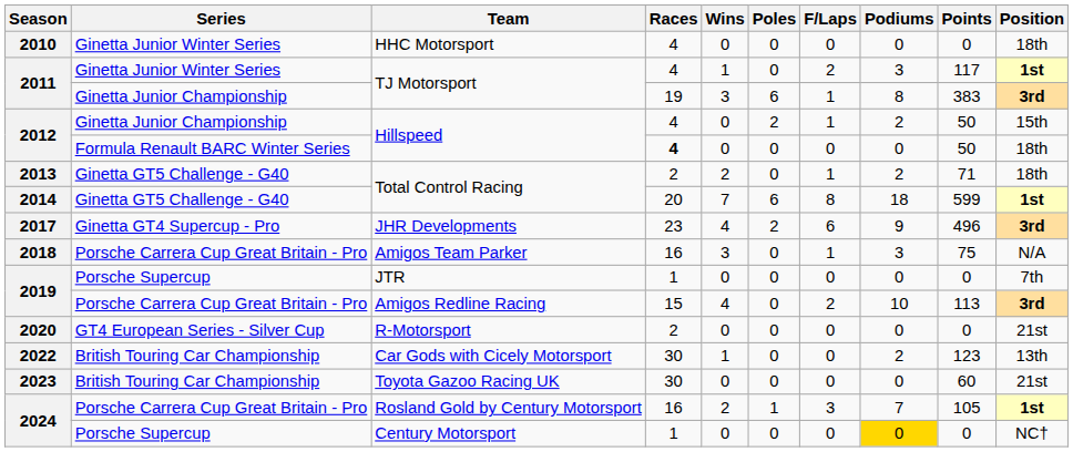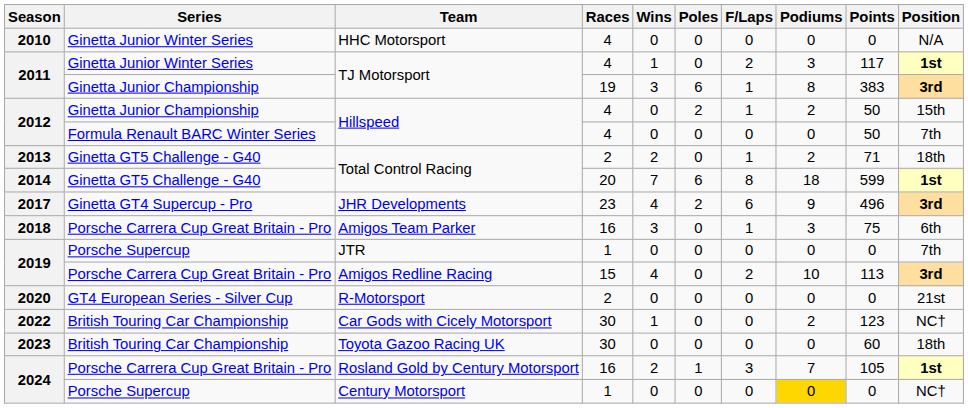HHC Motorsport | Position: 18th -> N/A
Formula Renault BARC Winter Series / Hillspeed | Races: bold -> normal
Formula Renault BARC Winter Series / Hillspeed | Position: 18th -> 7th
Amigos Team Parker | Position: N/A -> 6th
Car Gods with Cicely Motorsport | Position: 13th -> NC†
Toyota Gazoo Racing UK | Position: 21st -> 18th
